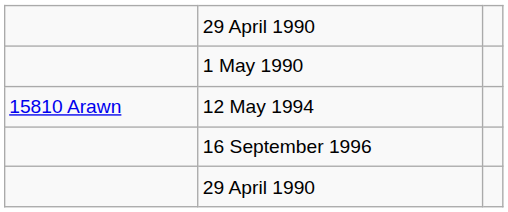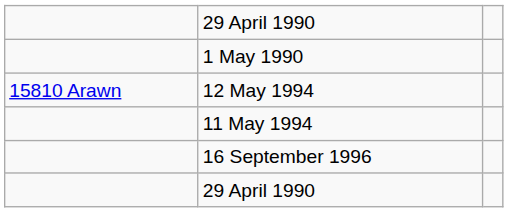+ row: 11 May 1994
